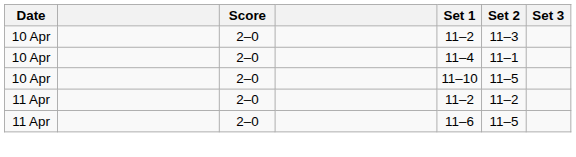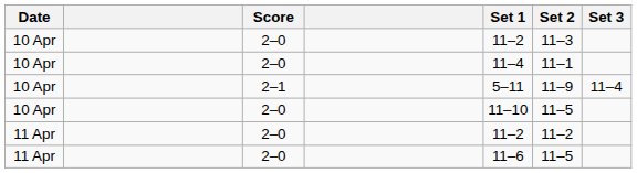+ row: 10 Apr | 2–1 | 5–11 | 11–9 | 11–4
